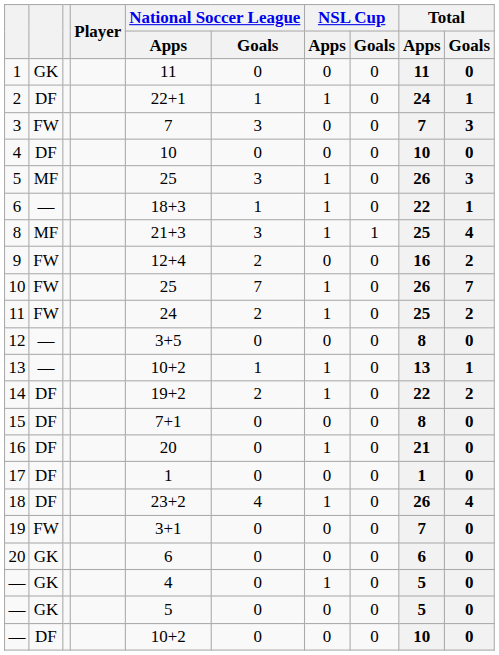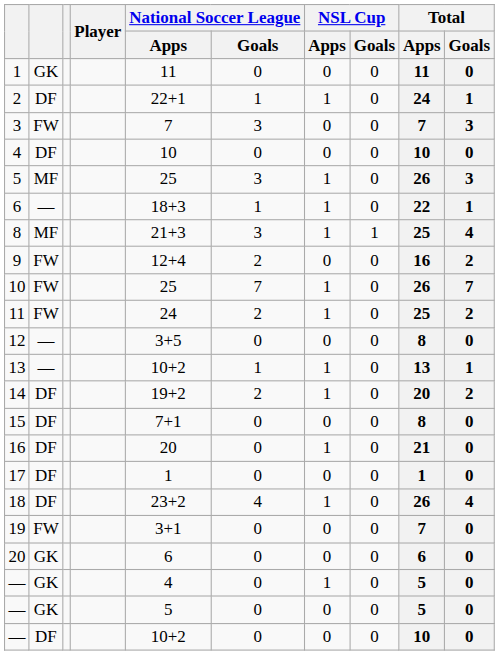14 | Total / Apps: 22 -> 20
